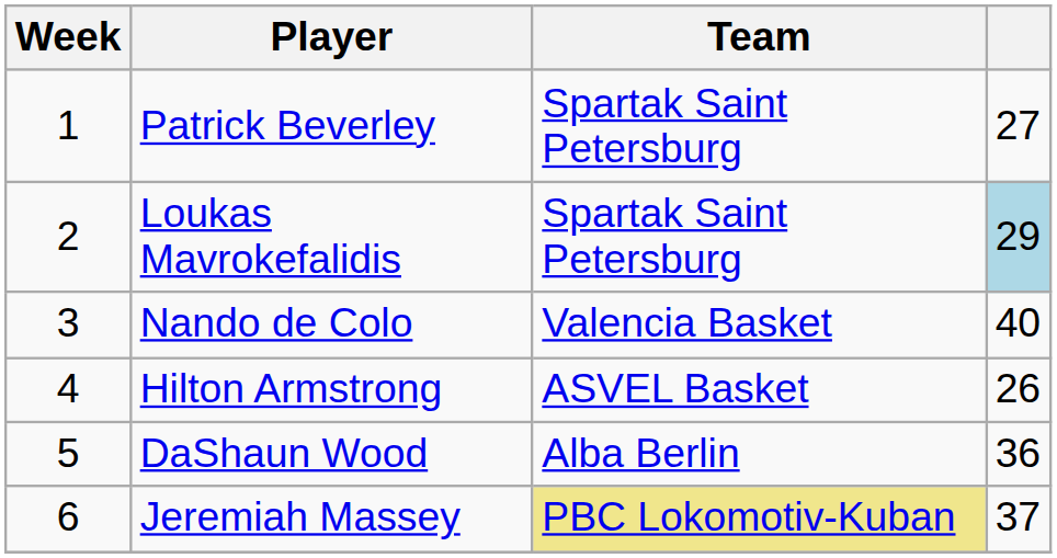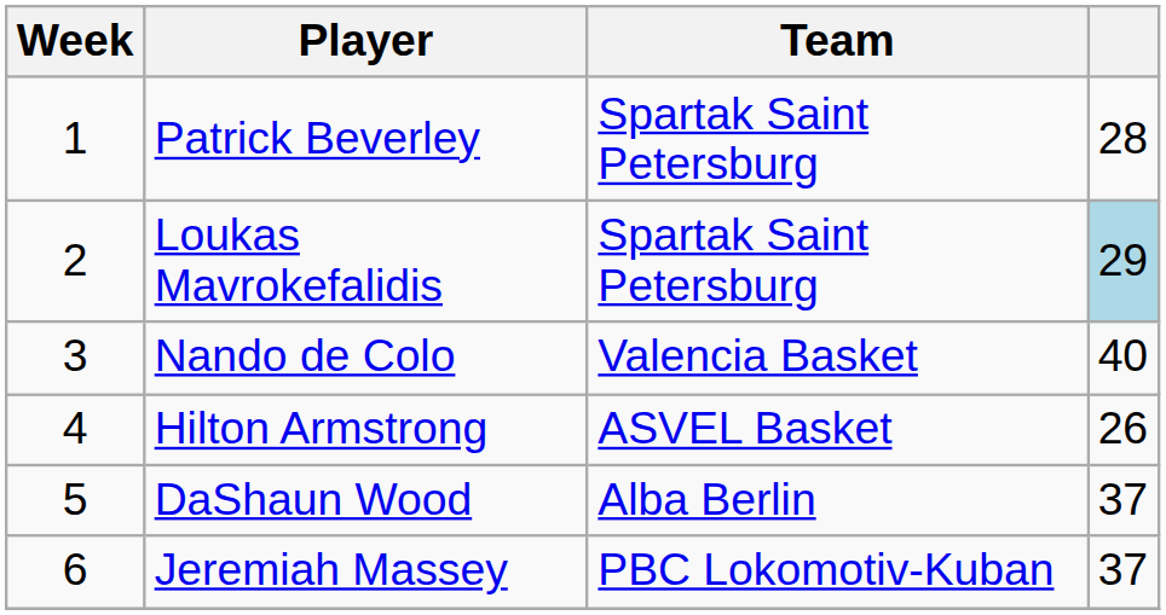Patrick Beverley | column 4: 27 -> 28
DaShaun Wood | column 4: 36 -> 37
Jeremiah Massey | Team: khaki background -> no background
